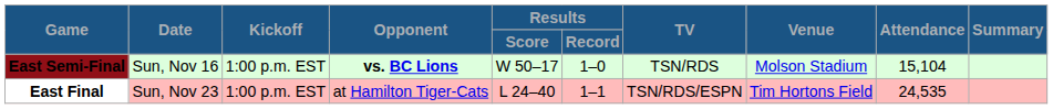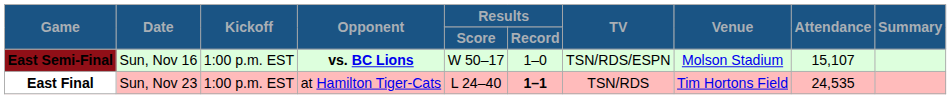East Semi-Final | TV: TSN/RDS -> TSN/RDS/ESPN
East Semi-Final | Attendance: 15,104 -> 15,107
East Final | Results / Record: normal -> bold
East Final | TV: TSN/RDS/ESPN -> TSN/RDS
